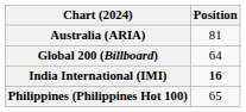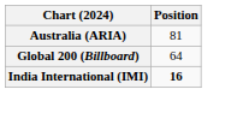- row: Philippines (Philippines Hot 100) | 65
